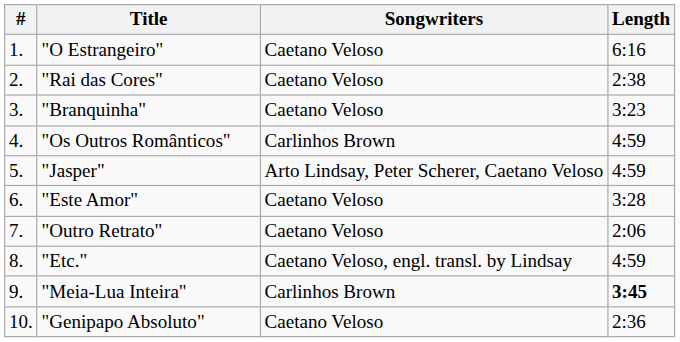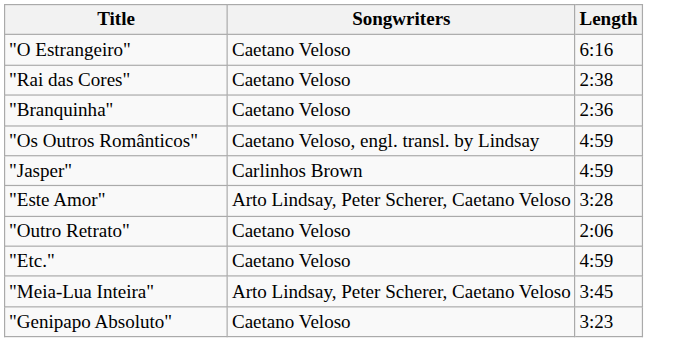- column: # | 1. | 2. | 3. | 4. | 5. | 6. | 7. | 8. | 9. | 10.
"Branquinha" | Length: 3:23 -> 2:36
"Os Outros Românticos" | Songwriters: Carlinhos Brown -> Caetano Veloso, engl. transl. by Lindsay
"Jasper" | Songwriters: Arto Lindsay, Peter Scherer, Caetano Veloso -> Carlinhos Brown
"Este Amor" | Songwriters: Caetano Veloso -> Arto Lindsay, Peter Scherer, Caetano Veloso
"Etc." | Songwriters: Caetano Veloso, engl. transl. by Lindsay -> Caetano Veloso
"Meia-Lua Inteira" | Songwriters: Carlinhos Brown -> Arto Lindsay, Peter Scherer, Caetano Veloso
"Meia-Lua Inteira" | Length: bold -> normal
"Genipapo Absoluto" | Length: 2:36 -> 3:23
